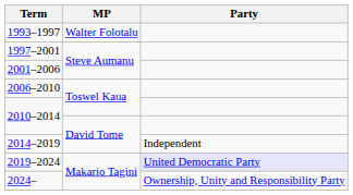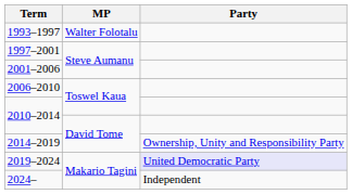2014–2019 | Party: Independent -> Ownership, Unity and Responsibility Party
2024– | Party: Ownership, Unity and Responsibility Party -> Independent
